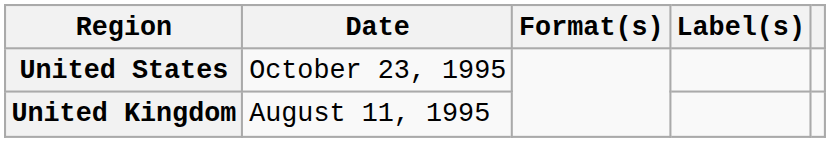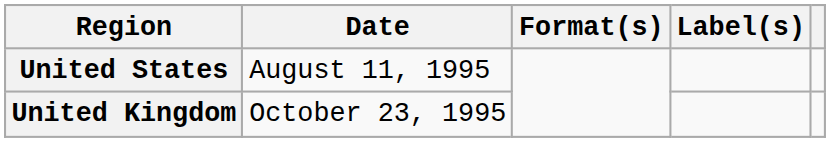United States | Date: October 23, 1995 -> August 11, 1995
United Kingdom | Date: August 11, 1995 -> October 23, 1995
